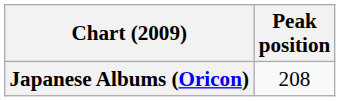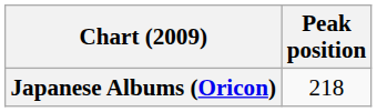Japanese Albums (Oricon) | Peak position: 208 -> 218
